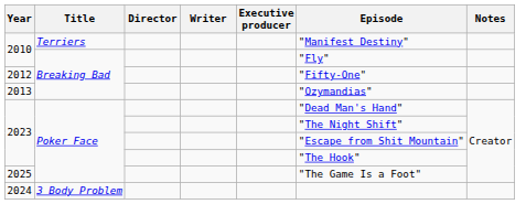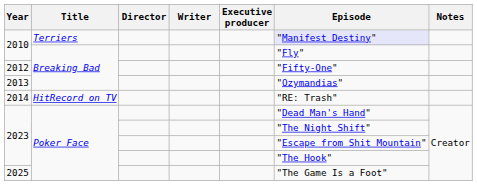2010 / Terriers | Episode: no background -> lavender background
+ row: 2014 | HitRecord on TV | "RE: Trash"
- row: 2024 | 3 Body Problem
